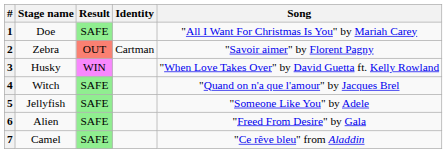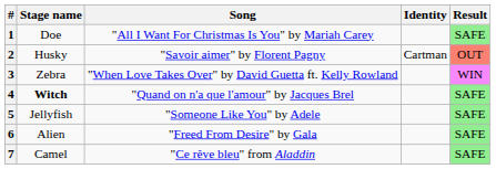columns swapped: Song <-> Result
2 | Stage name: Zebra -> Husky
3 | Stage name: Husky -> Zebra
4 | Stage name: normal -> bold
